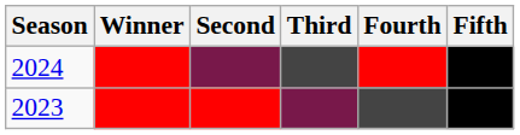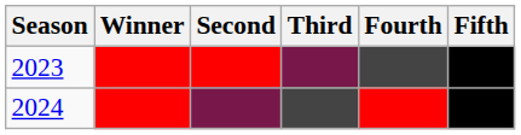rows swapped: 2023 <-> 2024
